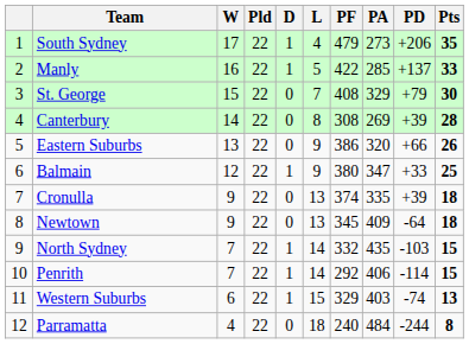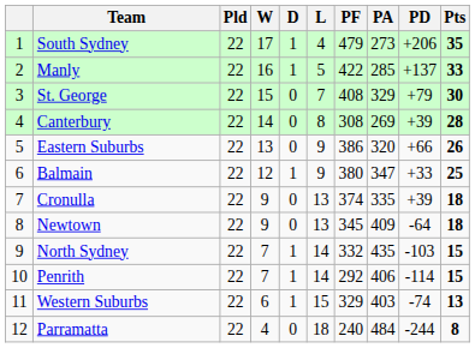columns swapped: Pld <-> W
